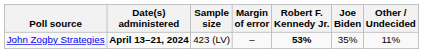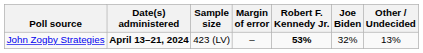John Zogby Strategies | Joe Biden: 35% -> 32%
John Zogby Strategies | Other / Undecided: 11% -> 13%
